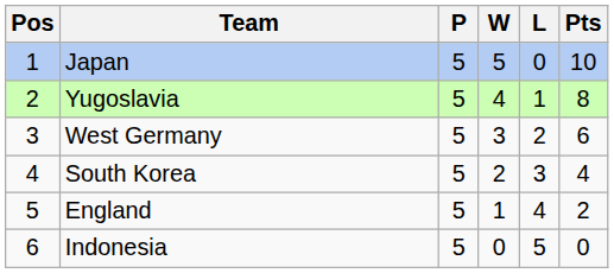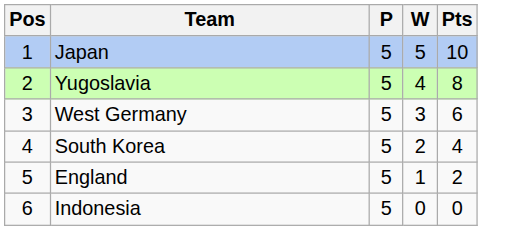- column: L | 0 | 1 | 2 | 3 | 4 | 5
